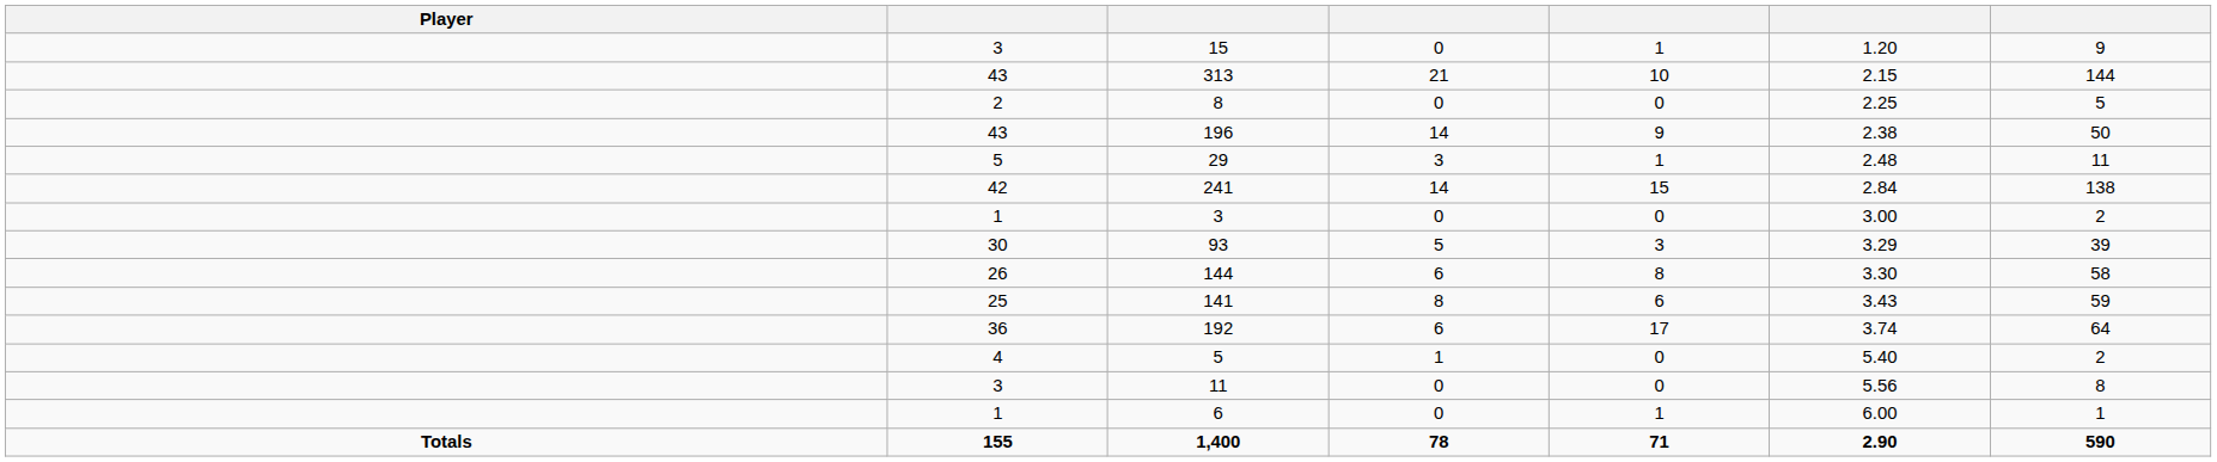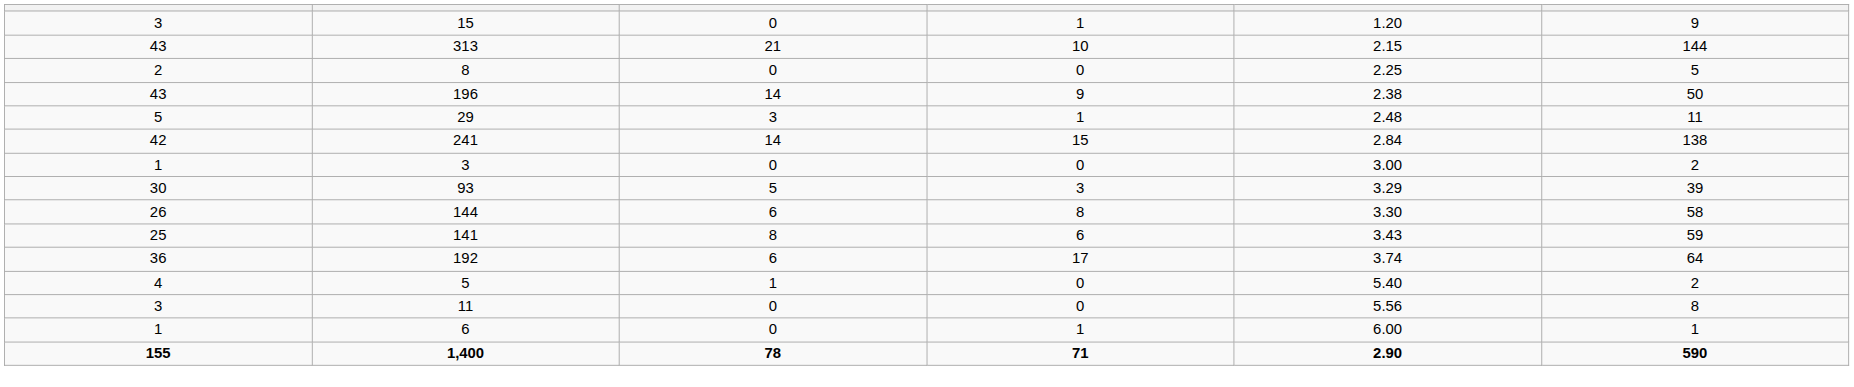- column: Player | Totals
